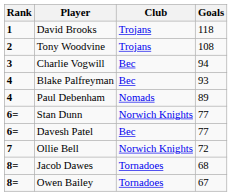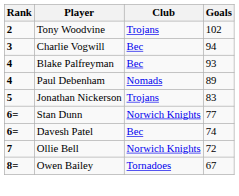- row: 1 | David Brooks | Trojans | 118
Tony Woodvine | Goals: 108 -> 102
+ row: 5 | Jonathan Nickerson | Trojans | 83
Davesh Patel | Goals: 77 -> 74
- row: 8= | Jacob Dawes | Tornadoes | 68
